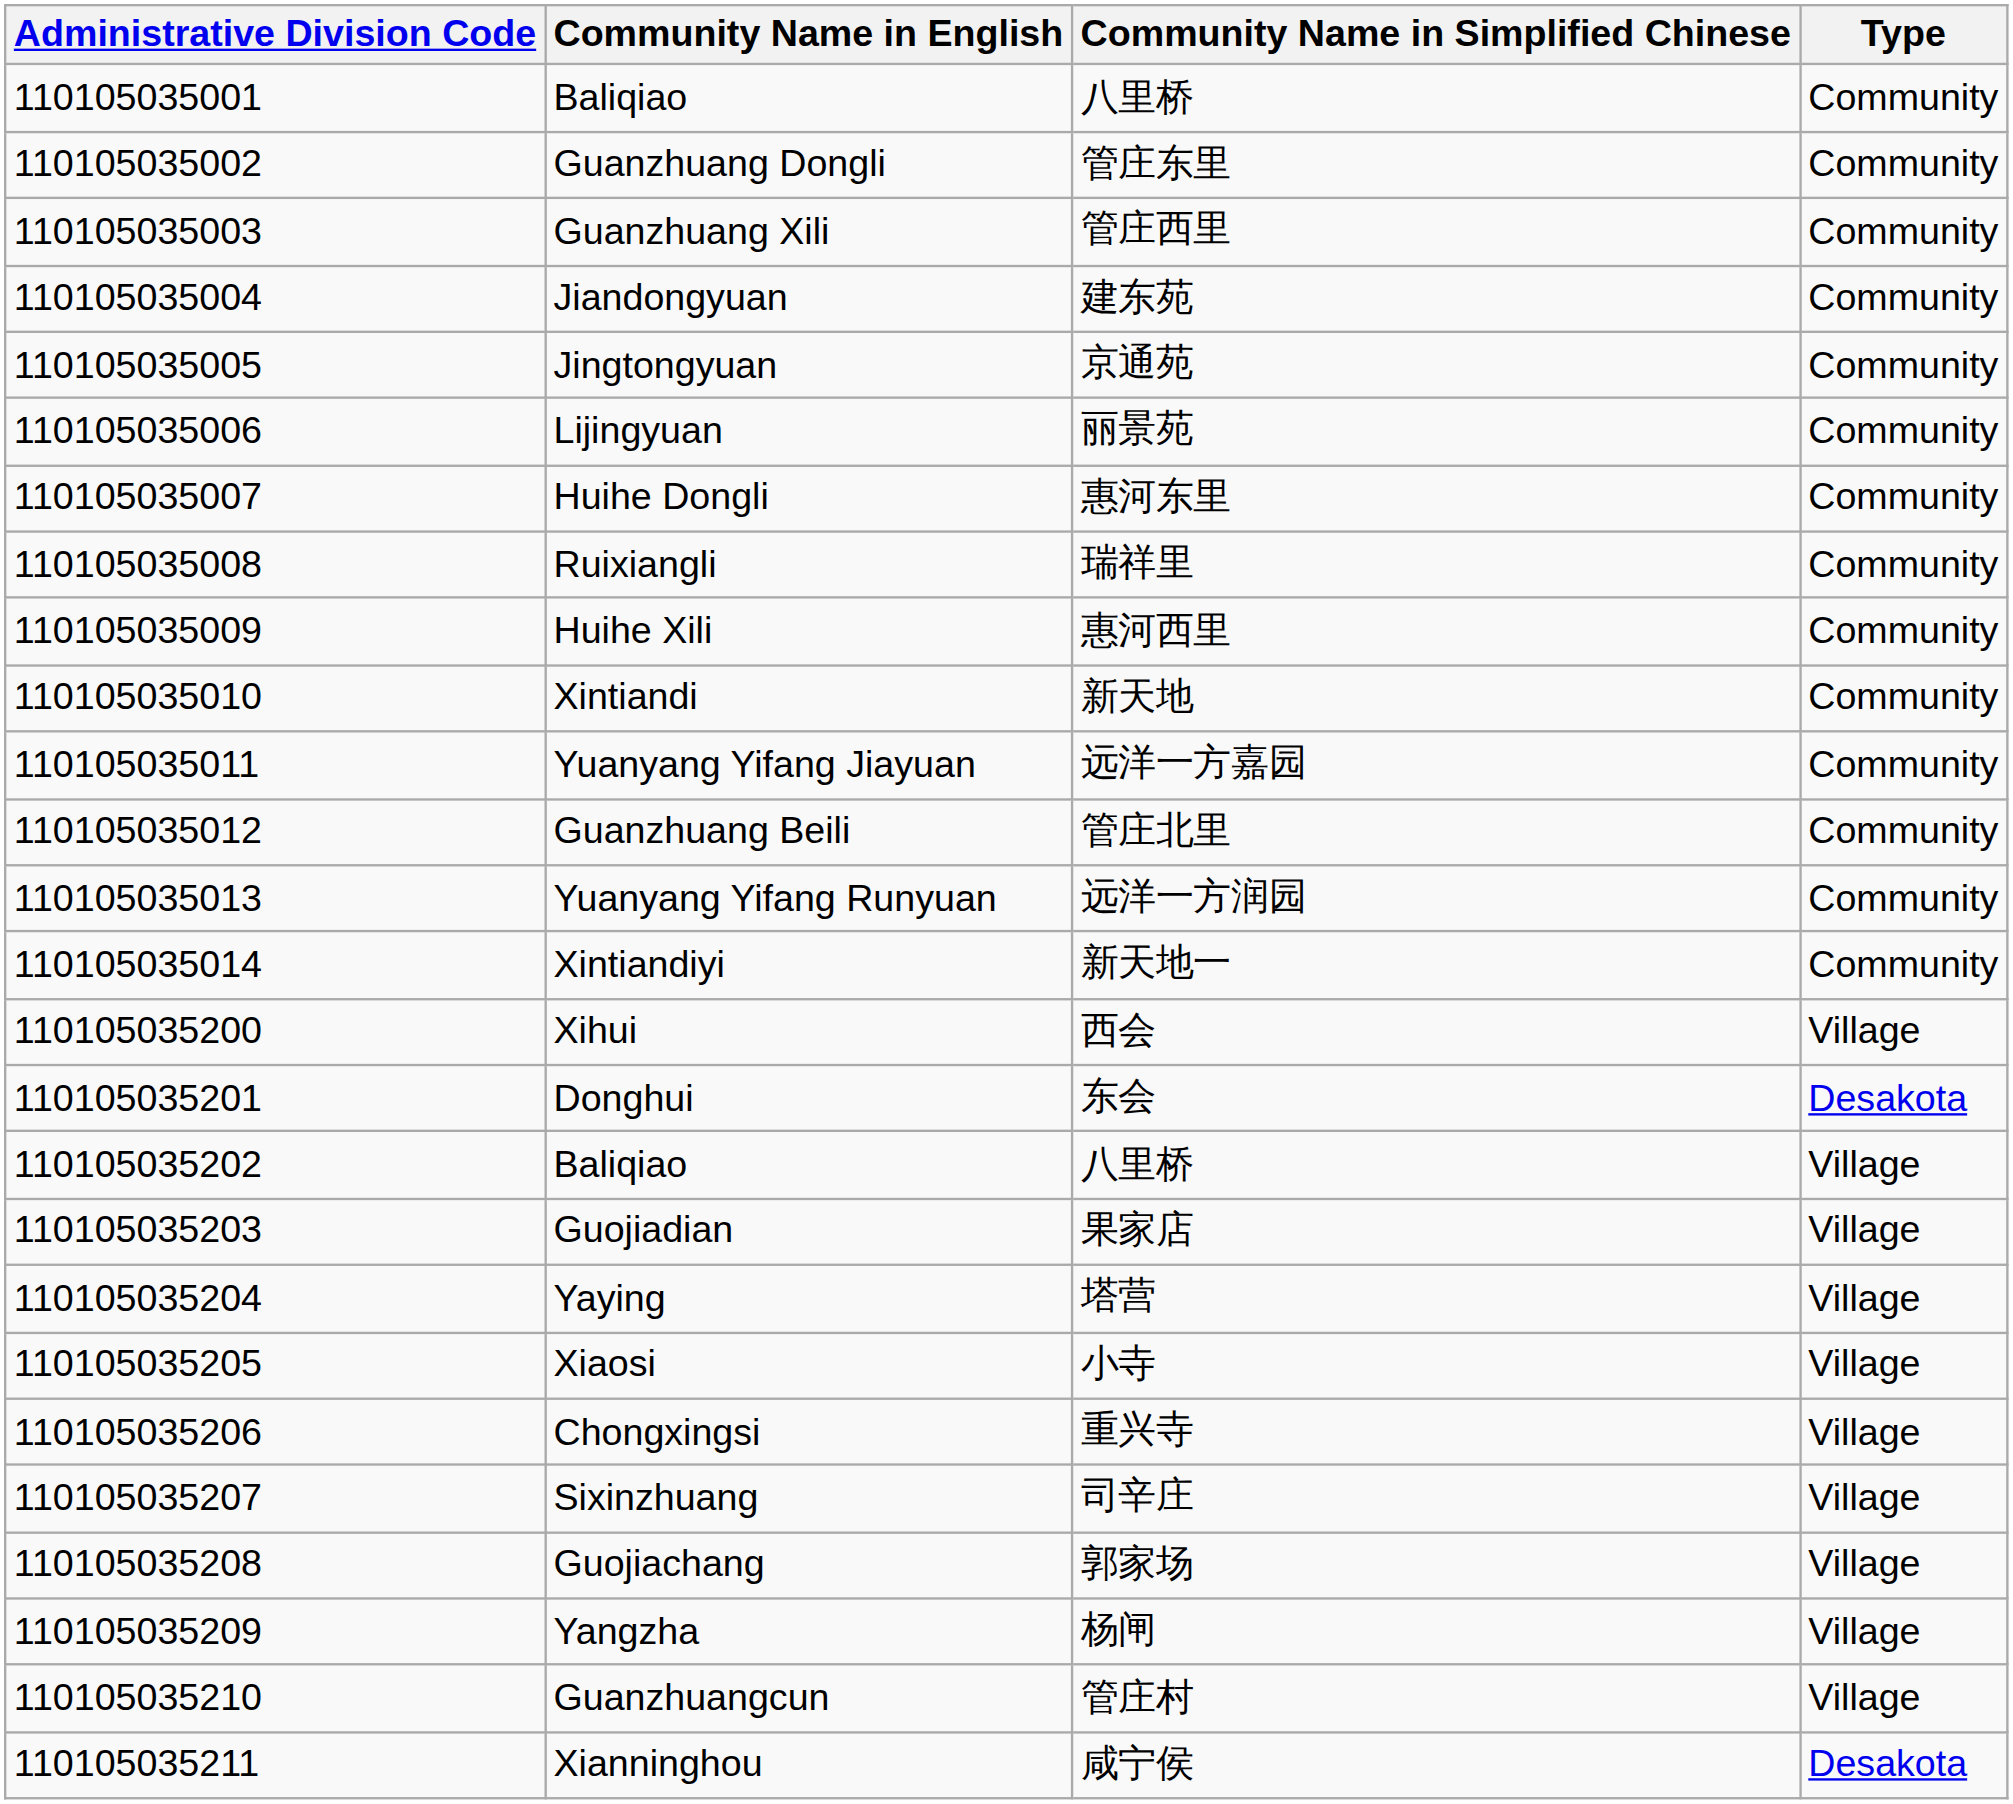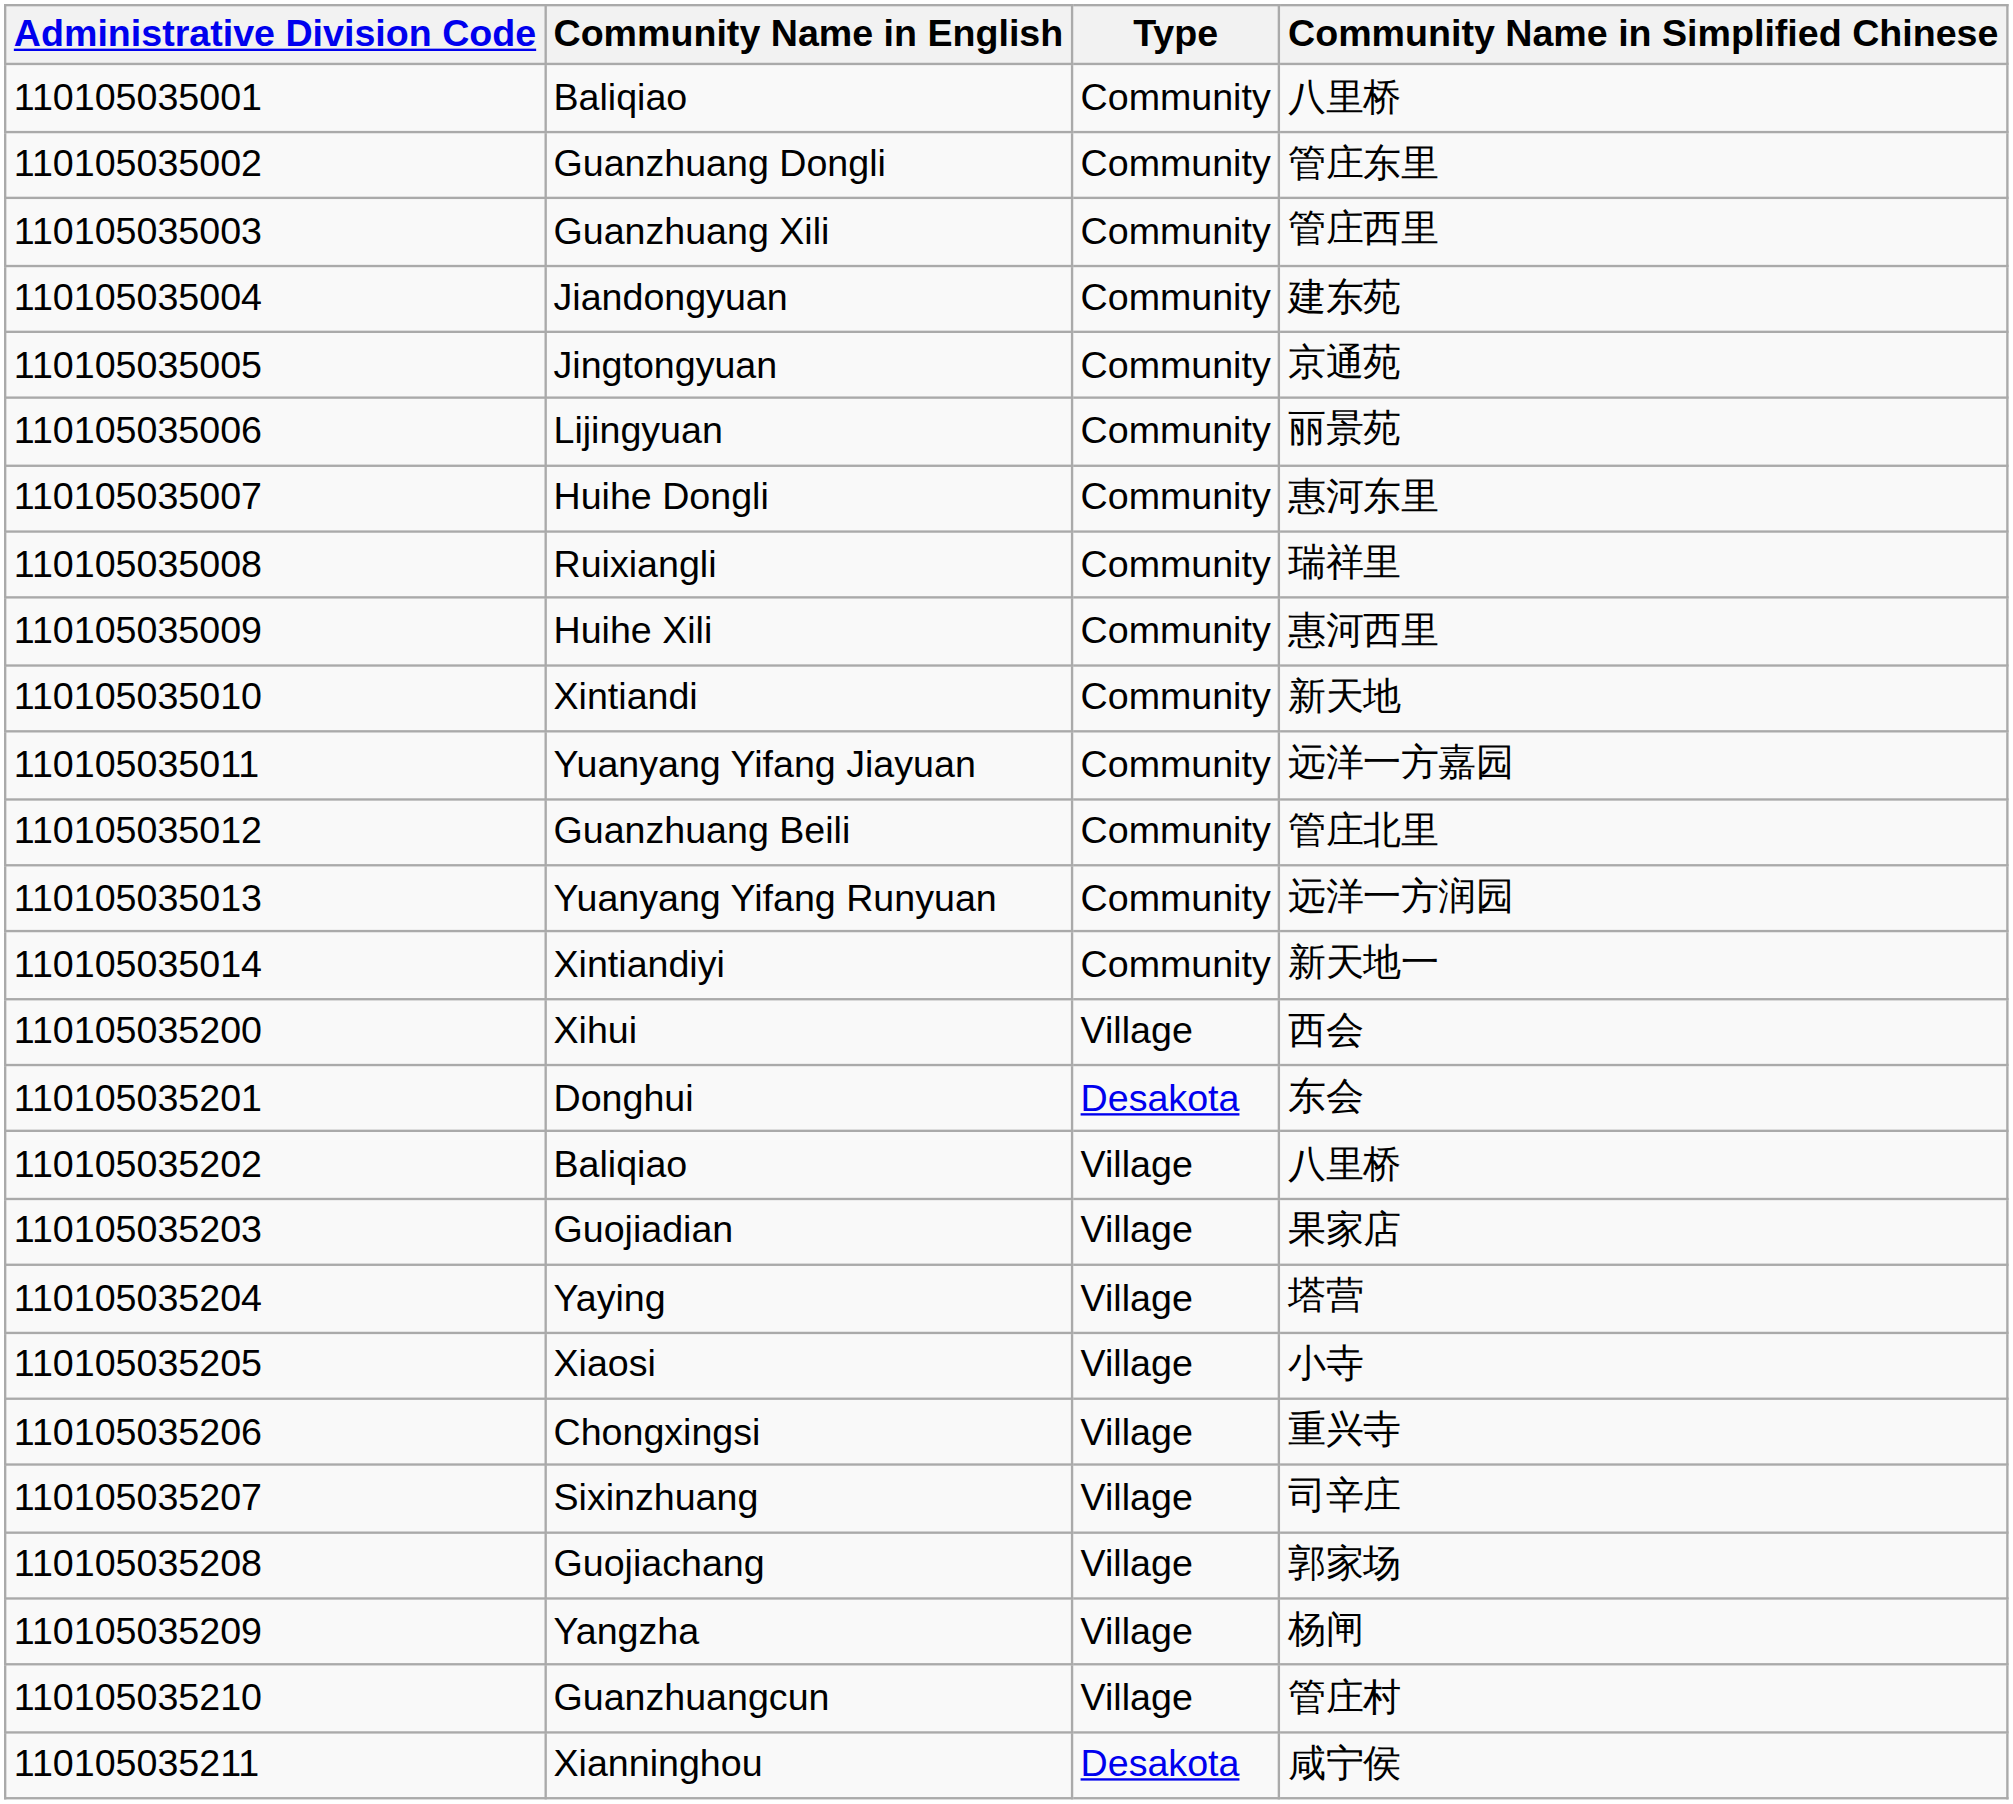columns swapped: Community Name in Simplified Chinese <-> Type
